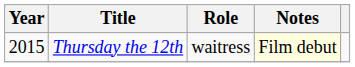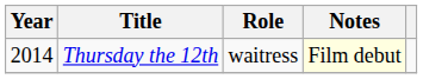Thursday the 12th | Year: 2015 -> 2014
